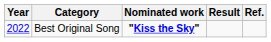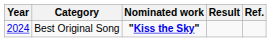Best Original Song | Year: 2022 -> 2024
